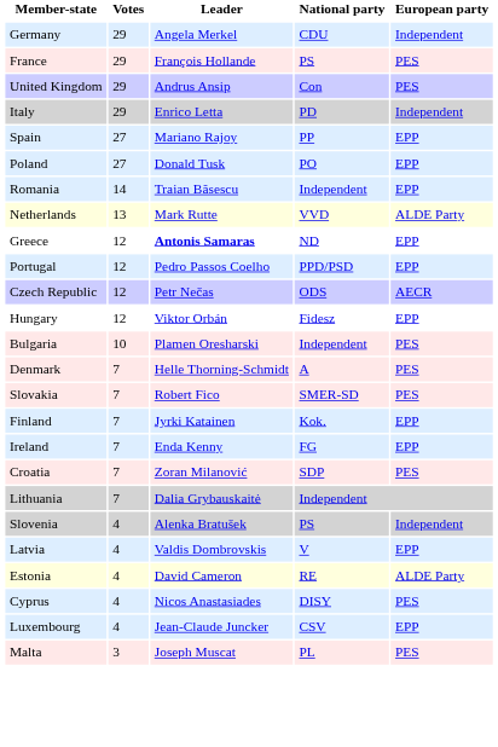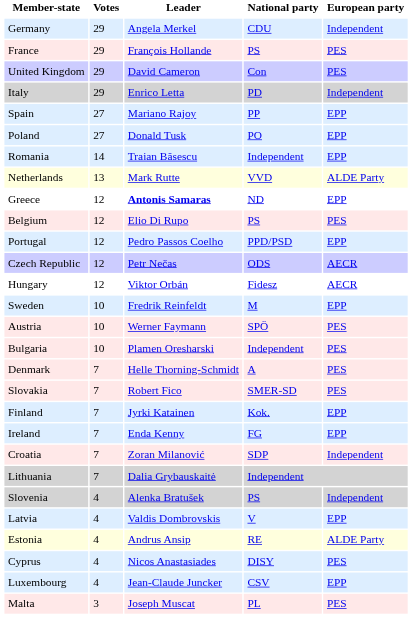United Kingdom | Leader: Andrus Ansip -> David Cameron
+ row: Belgium | 12 | Elio Di Rupo | PS | PES
Hungary | European party: EPP -> AECR
+ row: Sweden | 10 | Fredrik Reinfeldt | M | EPP
+ row: Austria | 10 | Werner Faymann | SPÖ | PES
Croatia | European party: PES -> Independent
Estonia | Leader: David Cameron -> Andrus Ansip
